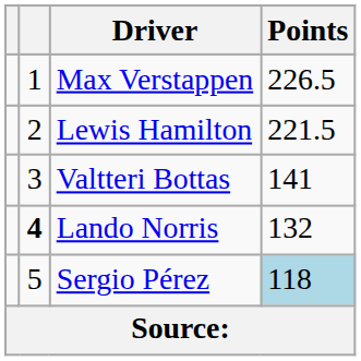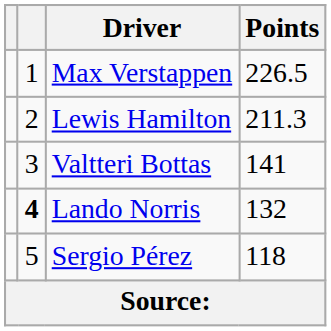Lewis Hamilton | Points: 221.5 -> 211.3
Sergio Pérez | Points: lightblue background -> no background
